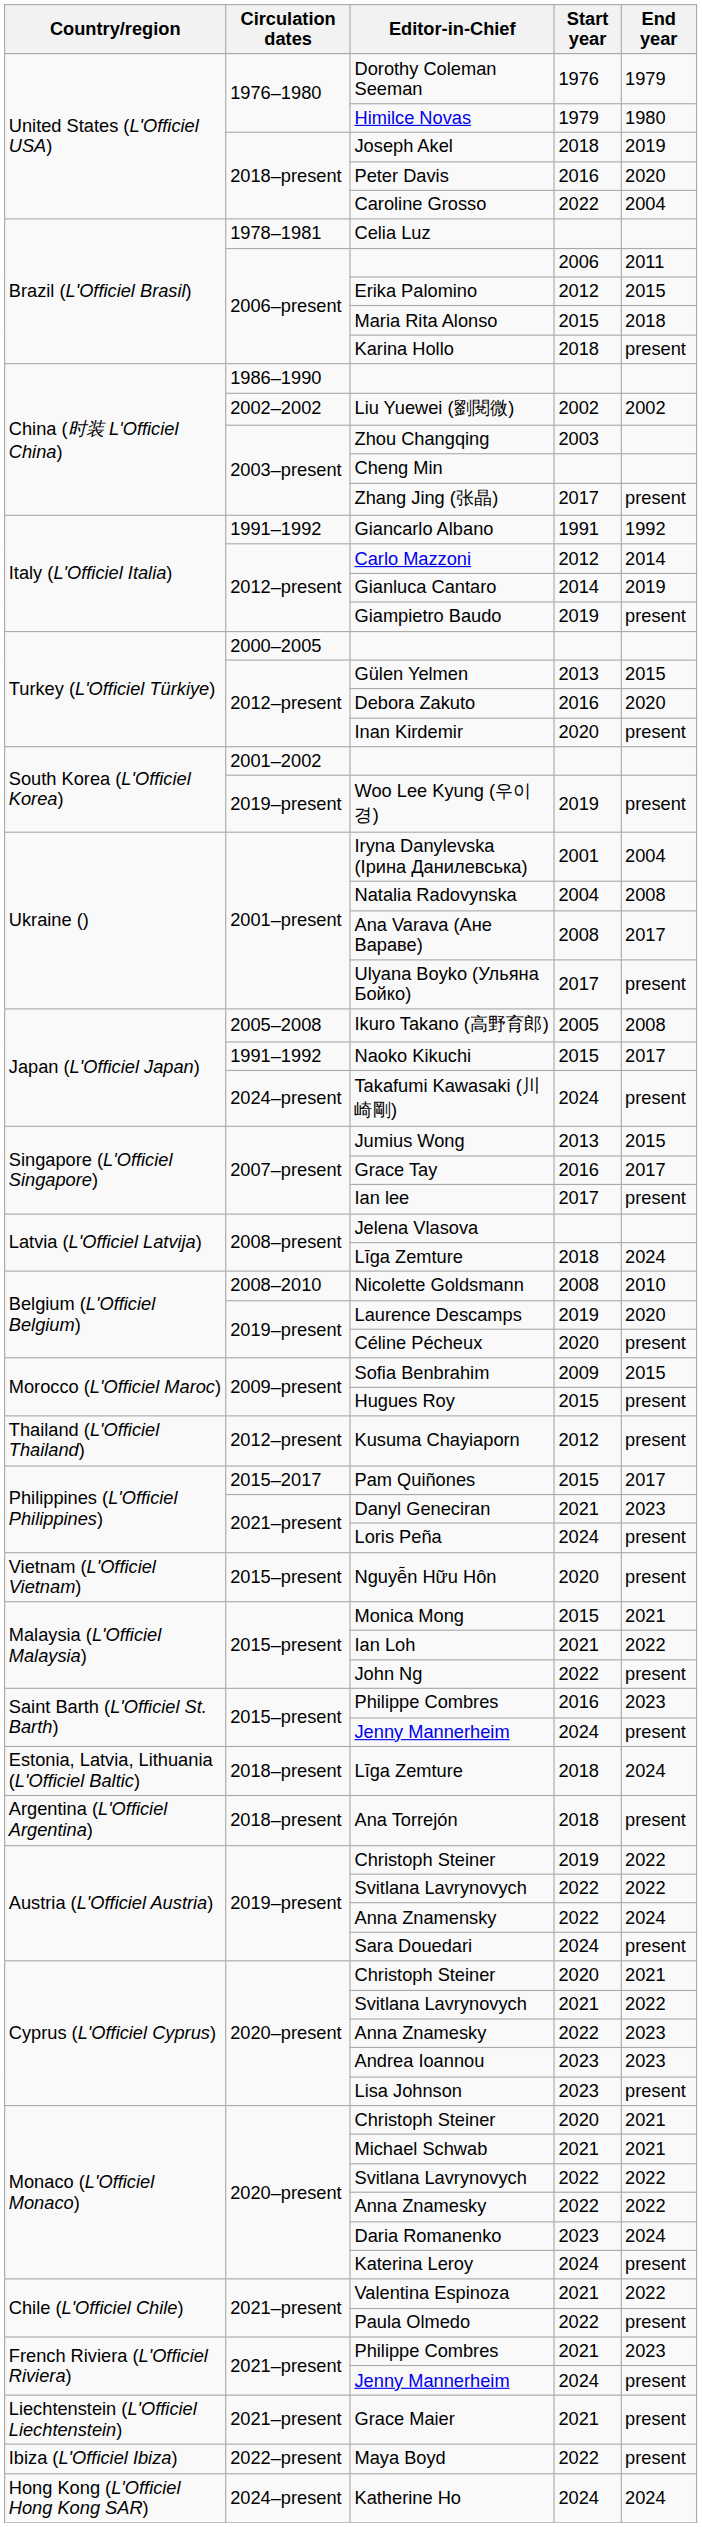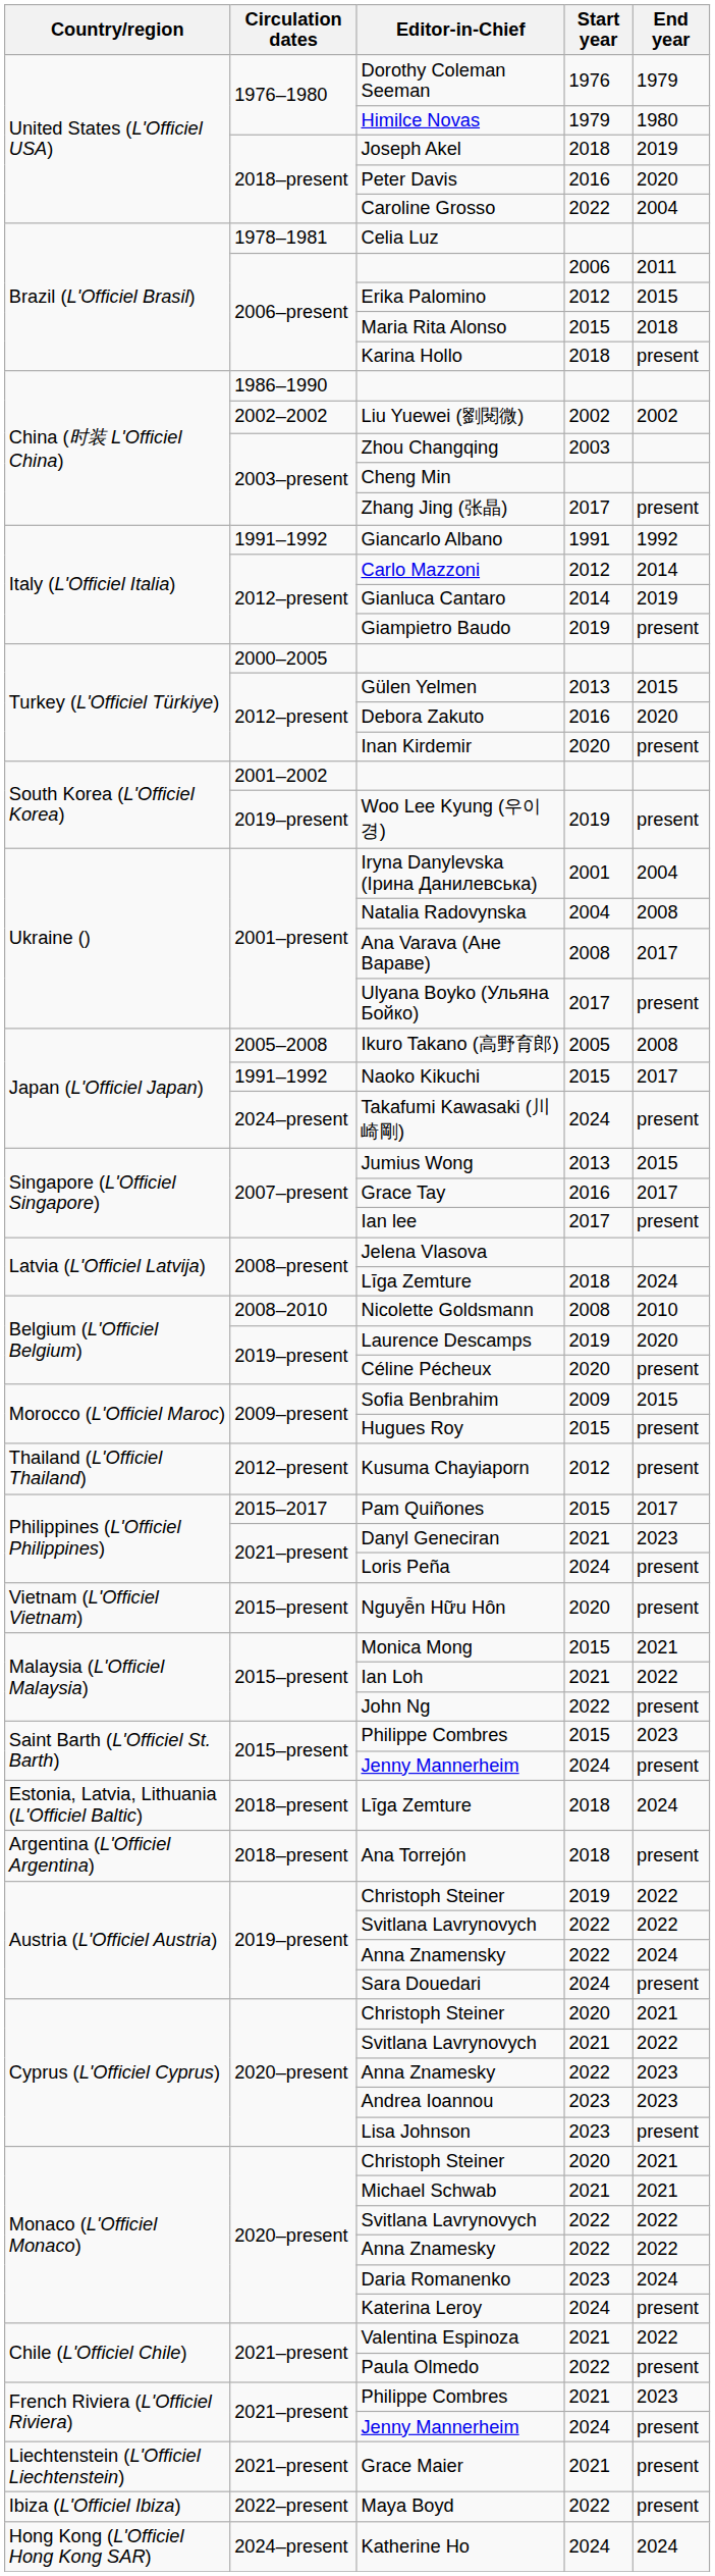Saint Barth (L'Officiel St. Barth) / Philippe Combres | Start year: 2016 -> 2015
